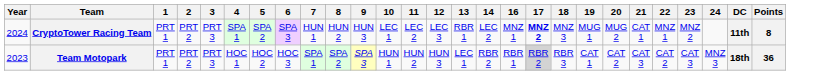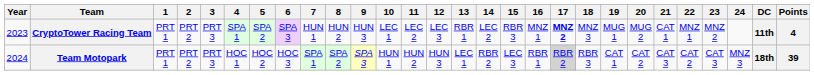+ column: 15 | RBR 3 | LEC 3
CryptoTower Racing Team | Year: 2024 -> 2023
CryptoTower Racing Team | Points: 8 -> 4
Team Motopark | Year: 2023 -> 2024
Team Motopark | Points: 36 -> 39
